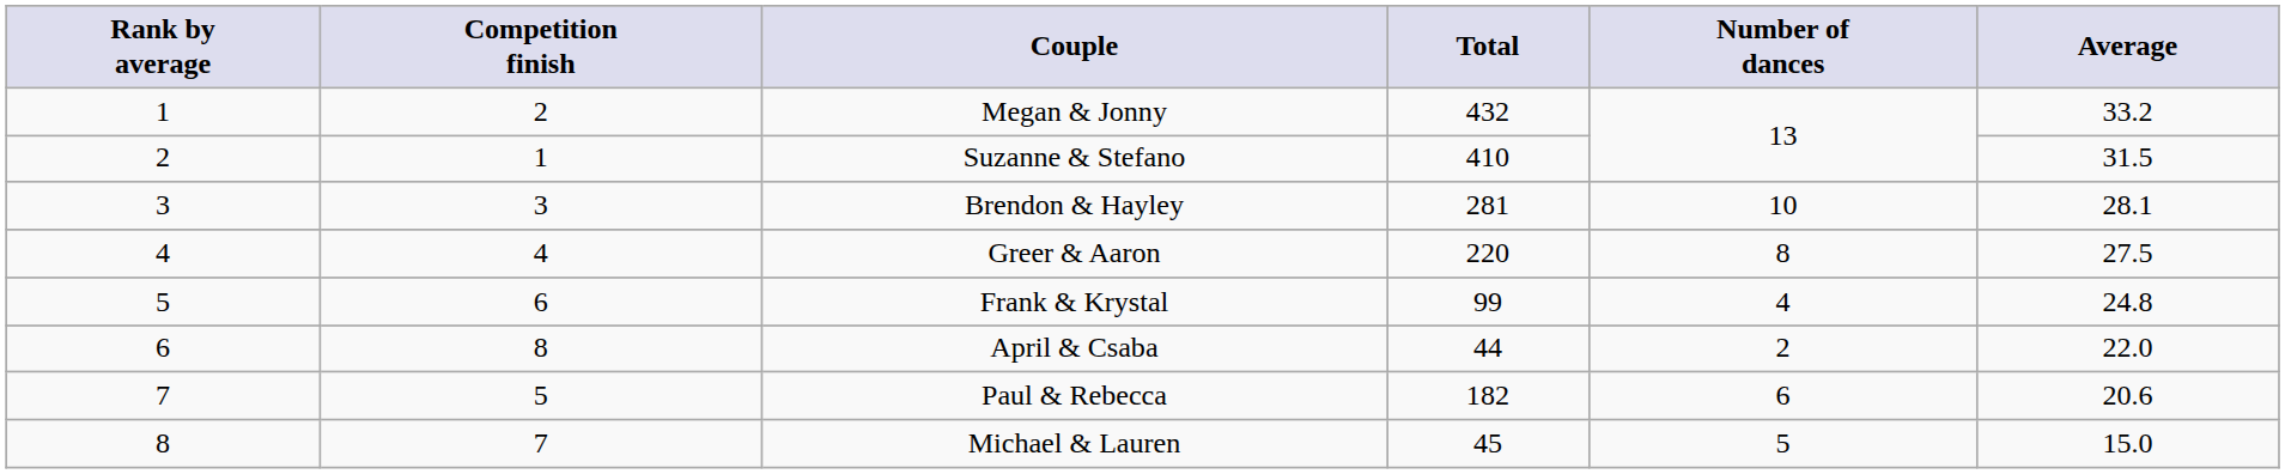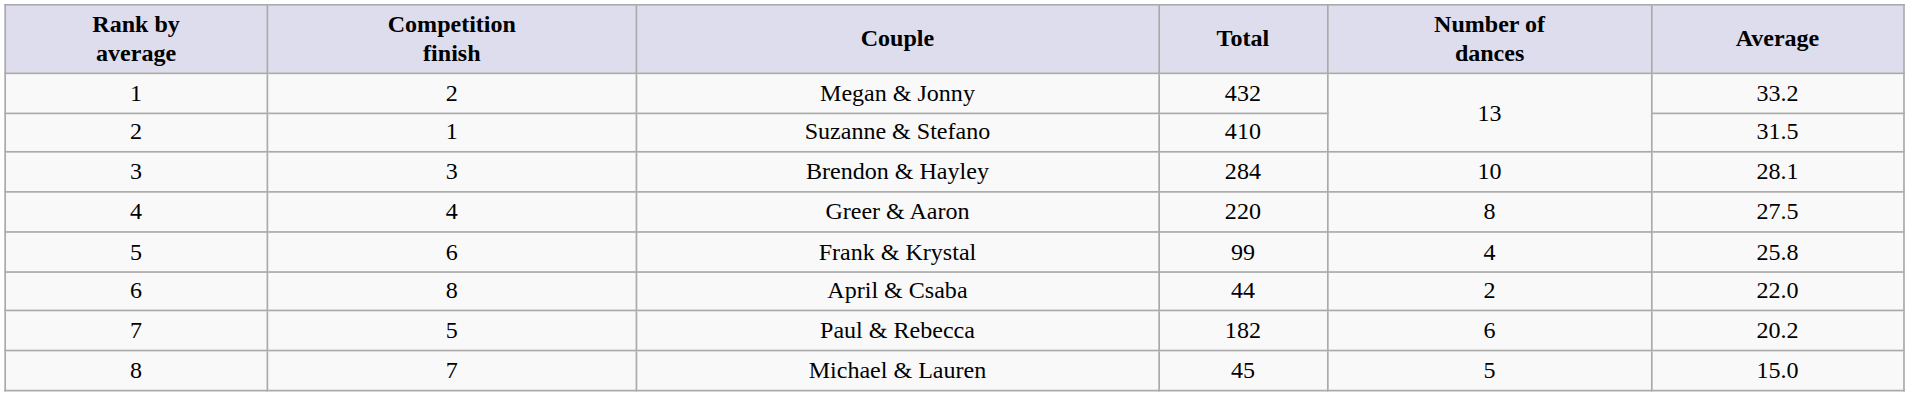Brendon & Hayley | Total: 281 -> 284
Frank & Krystal | Average: 24.8 -> 25.8
Paul & Rebecca | Average: 20.6 -> 20.2
